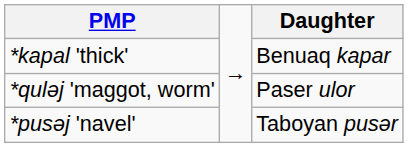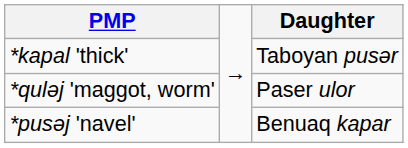*kapal 'thick' | column 3: Benuaq kapar -> Taboyan pusər
*pusəj 'navel' | column 3: Taboyan pusər -> Benuaq kapar
